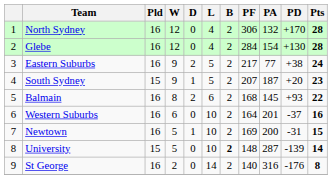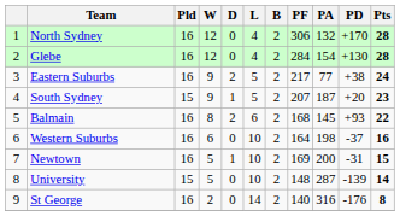Western Suburbs | PA: 201 -> 198
University | B: bold -> normal
